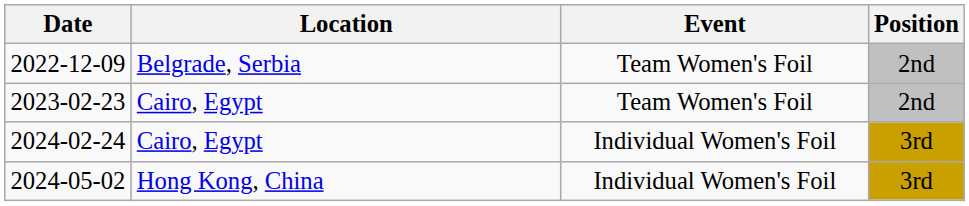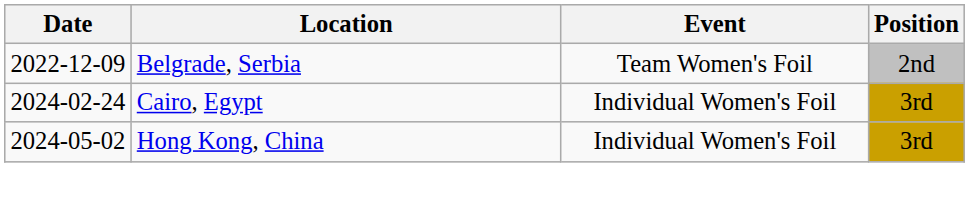- row: 2023-02-23 | Cairo, Egypt | Team Women's Foil | 2nd
